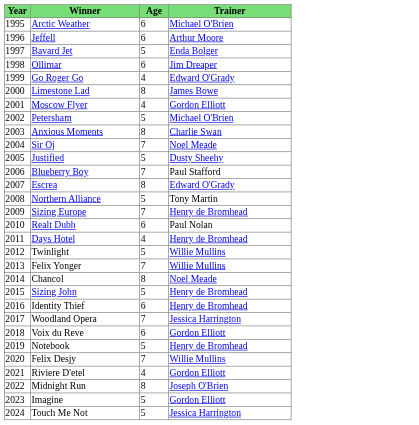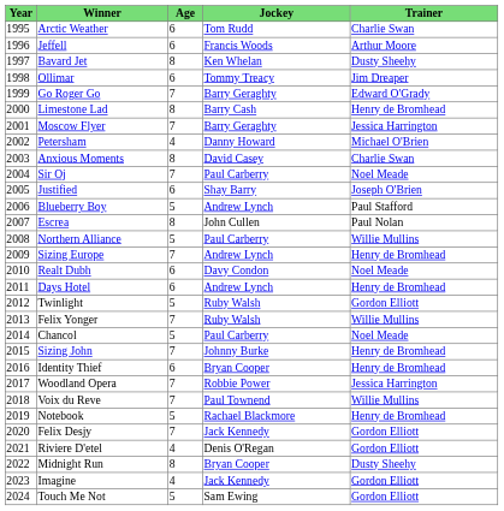+ column: Jockey | Tom Rudd | Francis Woods | Ken Whelan | Tommy Treacy | Barry Geraghty | Barry Cash | Barry Geraghty | Danny Howard | David Casey | Paul Carberry | Shay Barry | Andrew Lynch | John Cullen | Paul Carberry | Andrew Lynch | Davy Condon | Andrew Lynch | Ruby Walsh | Ruby Walsh | Paul Carberry | Johnny Burke | Bryan Cooper | Robbie Power | Paul Townend | Rachael Blackmore | Jack Kennedy | Denis O'Regan | Bryan Cooper | Jack Kennedy | Sam Ewing
Arctic Weather | Trainer: Michael O'Brien -> Charlie Swan
Bavard Jet | Age: 5 -> 8
Bavard Jet | Trainer: Enda Bolger -> Dusty Sheehy
Go Roger Go | Age: 4 -> 7
Limestone Lad | Trainer: James Bowe -> Henry de Bromhead
Moscow Flyer | Age: 4 -> 7
Moscow Flyer | Trainer: Gordon Elliott -> Jessica Harrington
Petersham | Age: 5 -> 4
Justified | Age: 5 -> 6
Justified | Trainer: Dusty Sheehy -> Joseph O'Brien
Blueberry Boy | Age: 7 -> 5
Escrea | Trainer: Edward O'Grady -> Paul Nolan
Northern Alliance | Trainer: Tony Martin -> Willie Mullins
Realt Dubh | Trainer: Paul Nolan -> Noel Meade
Days Hotel | Age: 4 -> 6
Twinlight | Trainer: Willie Mullins -> Gordon Elliott
Chancol | Age: 8 -> 5
Sizing John | Age: 5 -> 7
Voix du Reve | Age: 6 -> 7
Voix du Reve | Trainer: Gordon Elliott -> Willie Mullins
Felix Desjy | Trainer: Willie Mullins -> Gordon Elliott
Midnight Run | Trainer: Joseph O'Brien -> Dusty Sheehy
Imagine | Age: 5 -> 4
Touch Me Not | Trainer: Jessica Harrington -> Gordon Elliott
